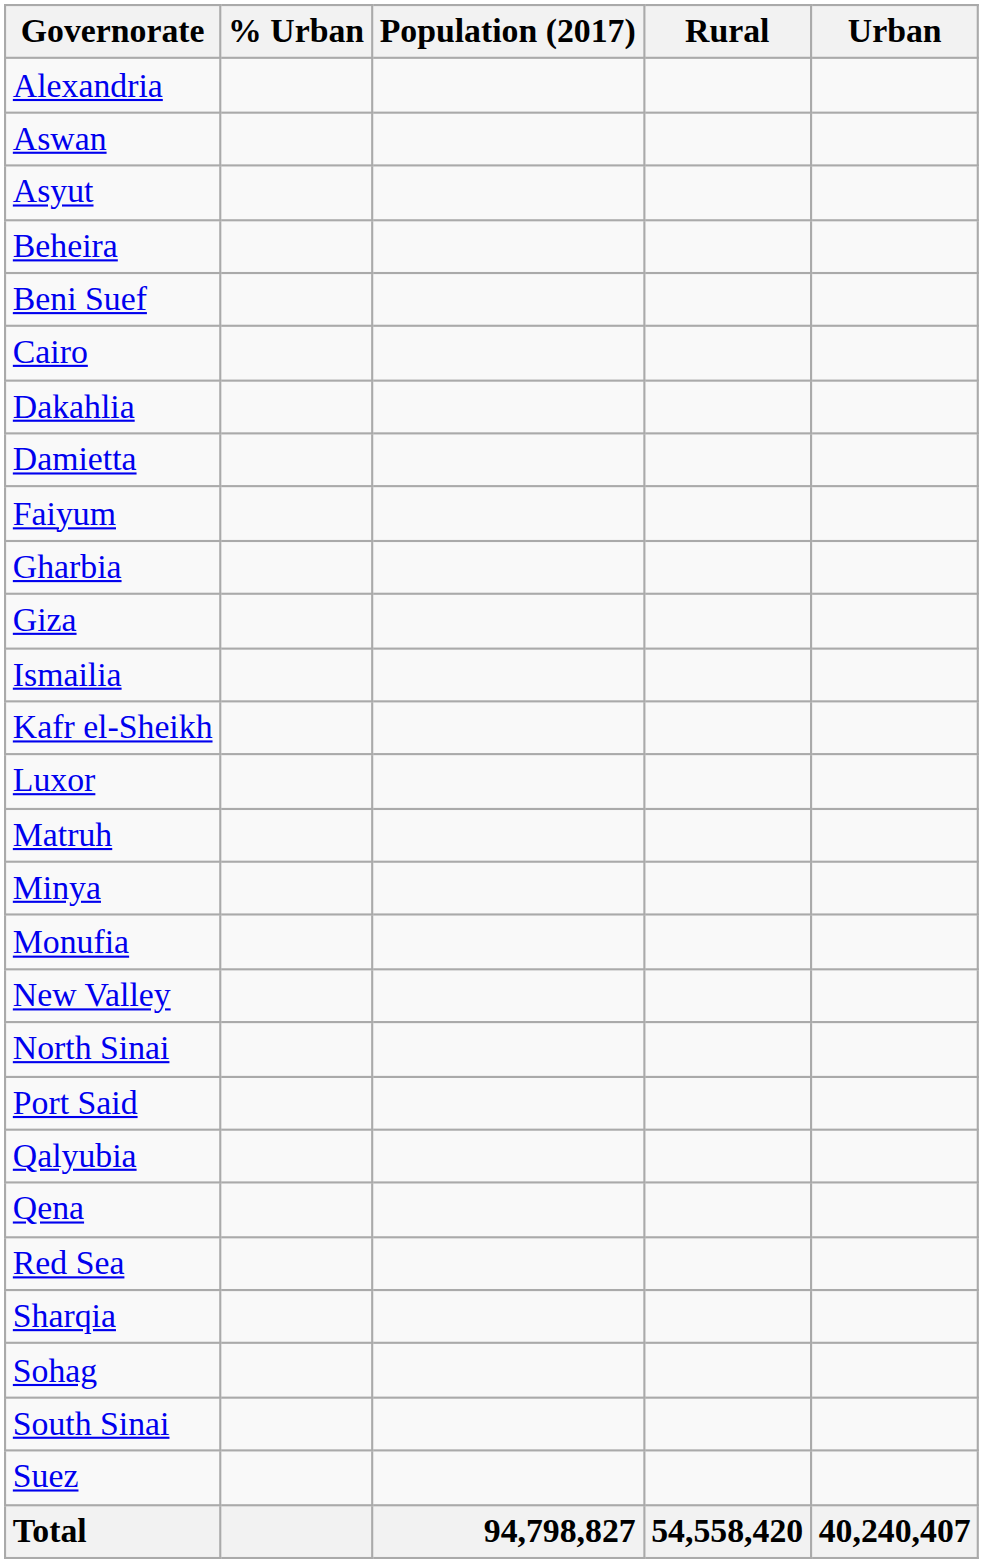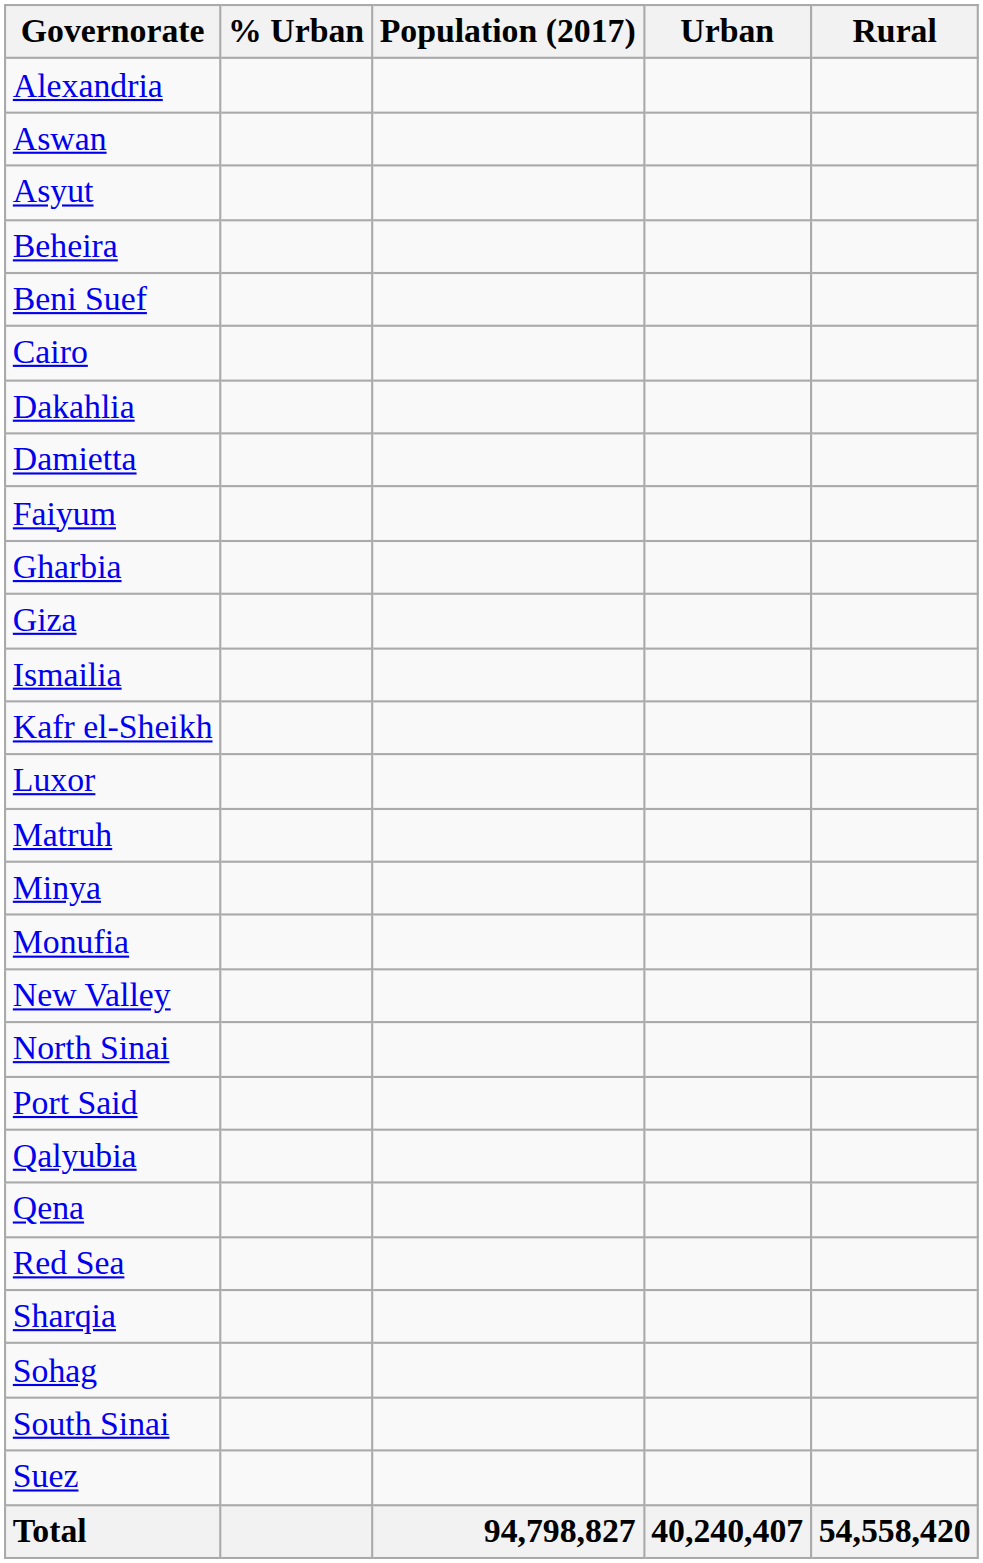columns swapped: Rural <-> Urban
